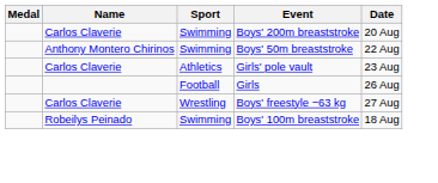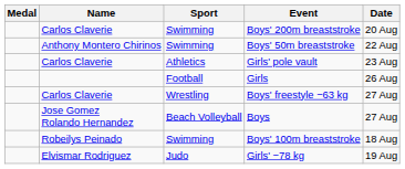+ row: Jose Gomez Rolando Hernandez | Beach Volleyball | Boys | 27 Aug
+ row: Elvismar Rodriguez | Judo | Girls' −78 kg | 19 Aug
